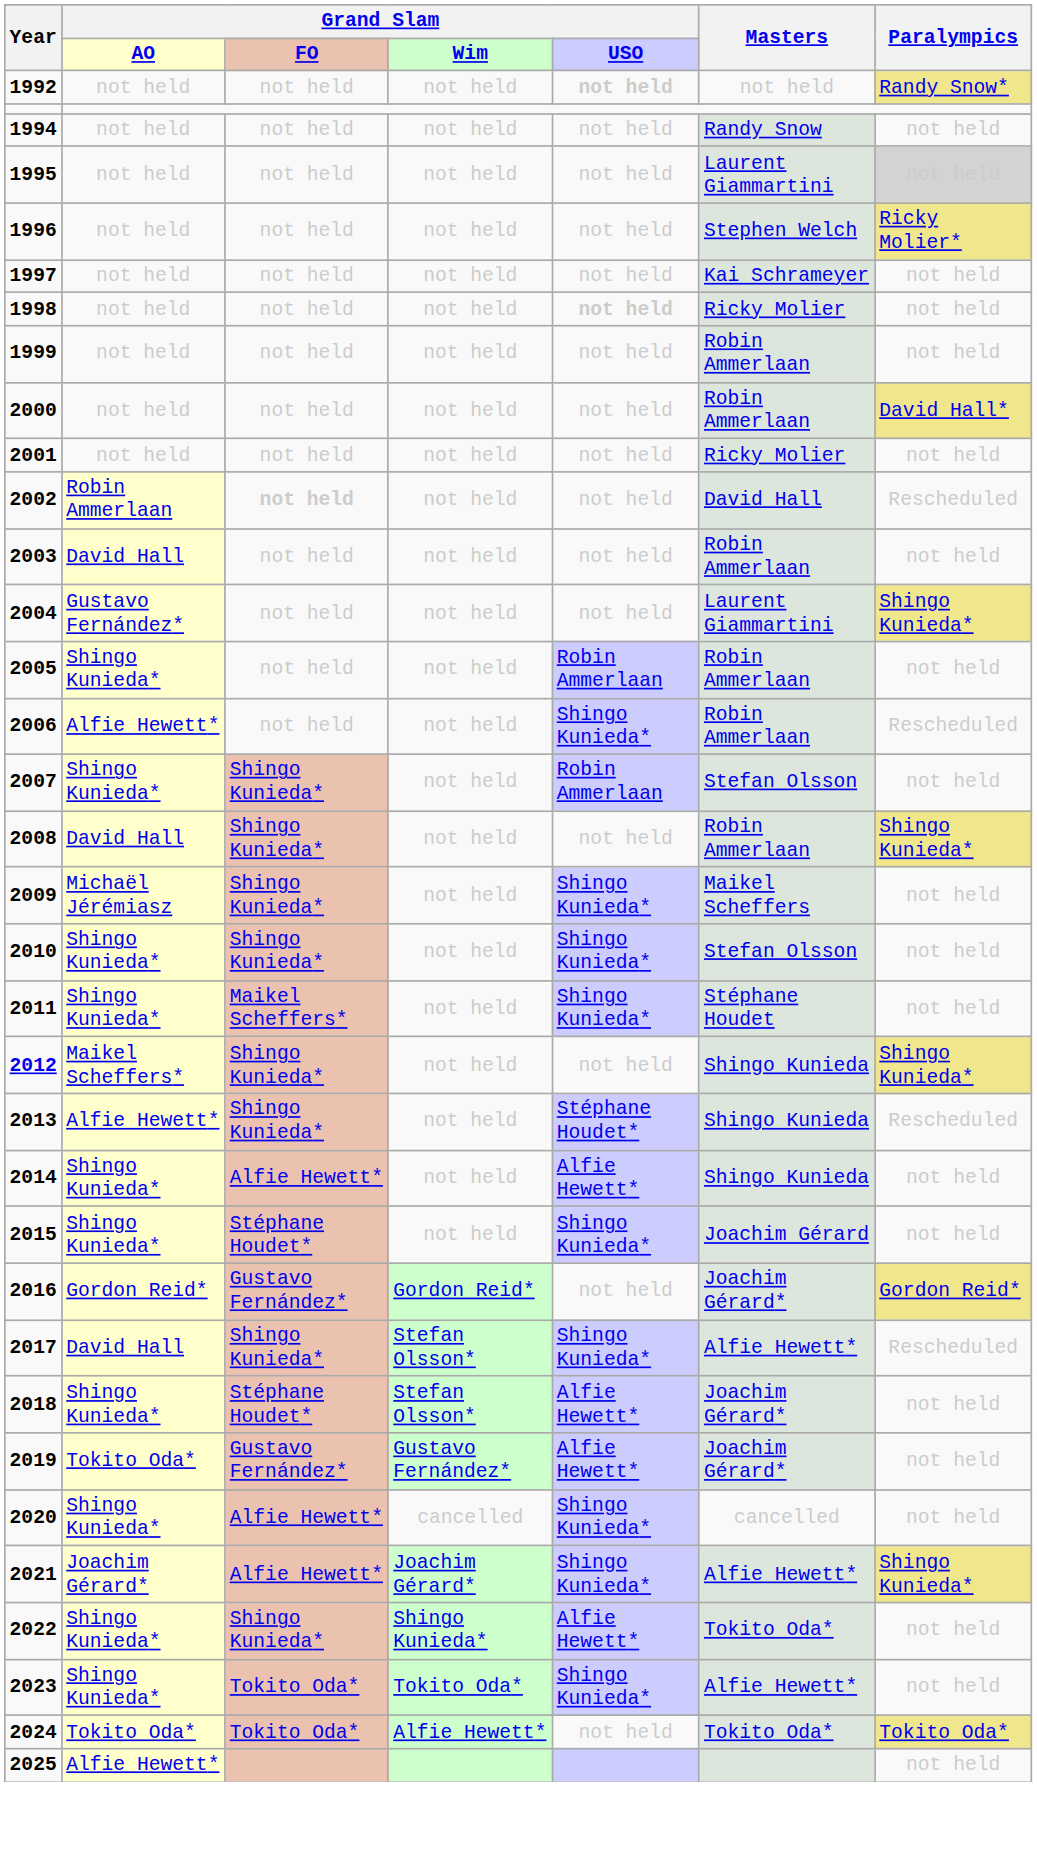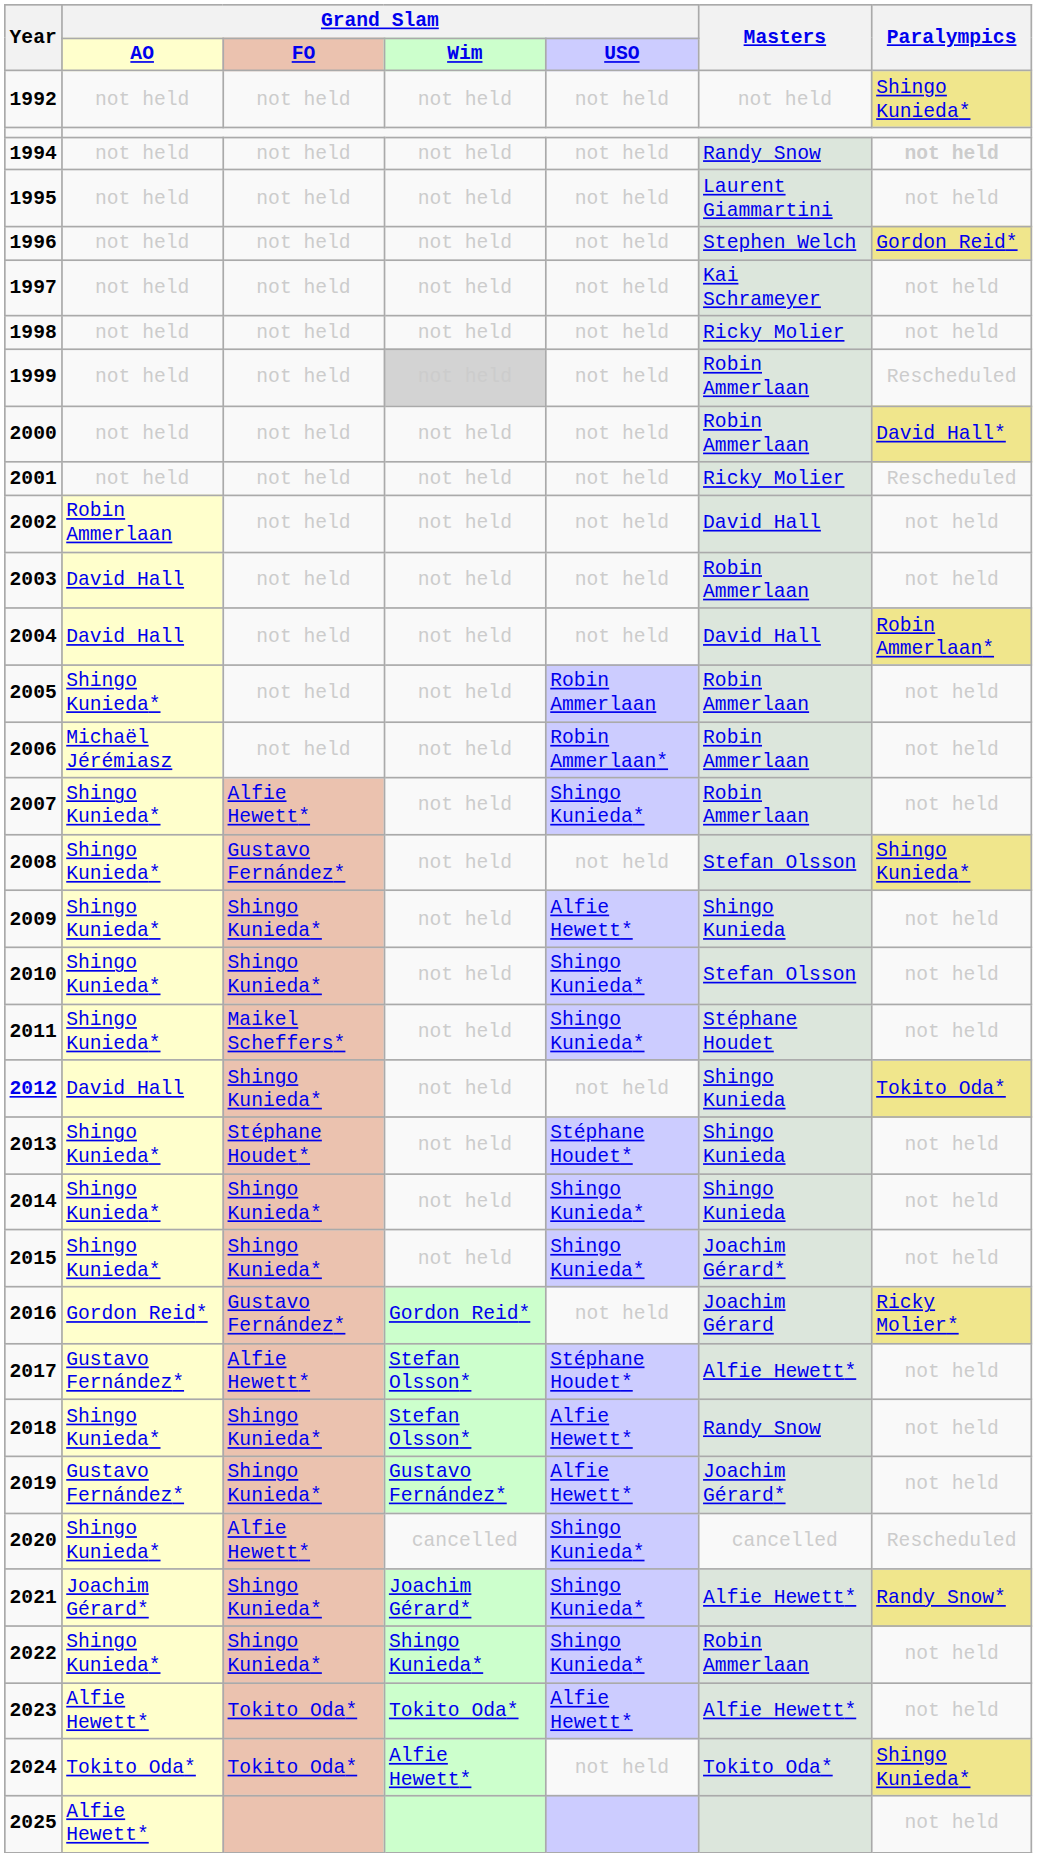1992 | Grand Slam / USO: bold -> normal
1992 | Paralympics: Randy Snow* -> Shingo Kunieda*
1994 | Paralympics: normal -> bold
1995 | Paralympics: lightgrey background -> no background
1996 | Paralympics: Ricky Molier* -> Gordon Reid*
1998 | Grand Slam / USO: bold -> normal
1999 | Grand Slam / Wim: no background -> lightgrey background
1999 | Paralympics: not held -> Rescheduled
2001 | Paralympics: not held -> Rescheduled
2002 | Grand Slam / FO: bold -> normal
2002 | Paralympics: Rescheduled -> not held
2004 | Grand Slam / AO: Gustavo Fernández* -> David Hall
2004 | Masters: Laurent Giammartini -> David Hall
2004 | Paralympics: Shingo Kunieda* -> Robin Ammerlaan*
2006 | Grand Slam / AO: Alfie Hewett* -> Michaël Jérémiasz
2006 | Grand Slam / USO: Shingo Kunieda* -> Robin Ammerlaan*
2006 | Paralympics: Rescheduled -> not held
2007 | Grand Slam / FO: Shingo Kunieda* -> Alfie Hewett*
2007 | Grand Slam / USO: Robin Ammerlaan -> Shingo Kunieda*
2007 | Masters: Stefan Olsson -> Robin Ammerlaan
2008 | Grand Slam / AO: David Hall -> Shingo Kunieda*
2008 | Grand Slam / FO: Shingo Kunieda* -> Gustavo Fernández*
2008 | Masters: Robin Ammerlaan -> Stefan Olsson
2009 | Grand Slam / AO: Michaël Jérémiasz -> Shingo Kunieda*
2009 | Grand Slam / USO: Shingo Kunieda* -> Alfie Hewett*
2009 | Masters: Maikel Scheffers -> Shingo Kunieda
2012 | Grand Slam / AO: Maikel Scheffers* -> David Hall
2012 | Paralympics: Shingo Kunieda* -> Tokito Oda*
2013 | Grand Slam / AO: Alfie Hewett* -> Shingo Kunieda*
2013 | Grand Slam / FO: Shingo Kunieda* -> Stéphane Houdet*
2013 | Paralympics: Rescheduled -> not held
2014 | Grand Slam / FO: Alfie Hewett* -> Shingo Kunieda*
2014 | Grand Slam / USO: Alfie Hewett* -> Shingo Kunieda*
2015 | Grand Slam / FO: Stéphane Houdet* -> Shingo Kunieda*
2015 | Masters: Joachim Gérard -> Joachim Gérard*
2016 | Masters: Joachim Gérard* -> Joachim Gérard
2016 | Paralympics: Gordon Reid* -> Ricky Molier*
2017 | Grand Slam / AO: David Hall -> Gustavo Fernández*
2017 | Grand Slam / FO: Shingo Kunieda* -> Alfie Hewett*
2017 | Grand Slam / USO: Shingo Kunieda* -> Stéphane Houdet*
2017 | Paralympics: Rescheduled -> not held
2018 | Grand Slam / FO: Stéphane Houdet* -> Shingo Kunieda*
2018 | Masters: Joachim Gérard* -> Randy Snow
2019 | Grand Slam / AO: Tokito Oda* -> Gustavo Fernández*
2019 | Grand Slam / FO: Gustavo Fernández* -> Shingo Kunieda*
2020 | Paralympics: not held -> Rescheduled
2021 | Grand Slam / FO: Alfie Hewett* -> Shingo Kunieda*
2021 | Paralympics: Shingo Kunieda* -> Randy Snow*
2022 | Grand Slam / USO: Alfie Hewett* -> Shingo Kunieda*
2022 | Masters: Tokito Oda* -> Robin Ammerlaan
2023 | Grand Slam / AO: Shingo Kunieda* -> Alfie Hewett*
2023 | Grand Slam / USO: Shingo Kunieda* -> Alfie Hewett*
2024 | Paralympics: Tokito Oda* -> Shingo Kunieda*
